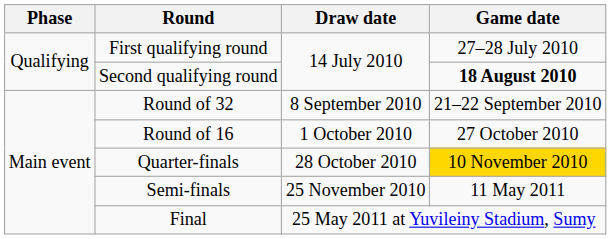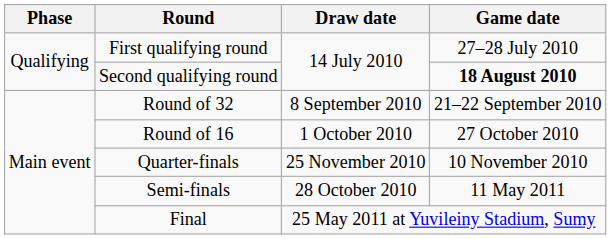Quarter-finals | Draw date: 28 October 2010 -> 25 November 2010
Quarter-finals | Game date: gold background -> no background
Semi-finals | Draw date: 25 November 2010 -> 28 October 2010
